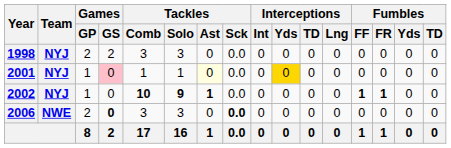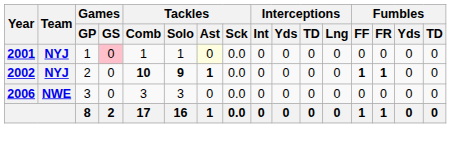- row: 1998 | NYJ | 2 | 2 | 3 | 3 | 0 | 0.0 | 0 | 0 | 0 | 0 | 0 | 0 | 0 | 0
2001 | Interceptions / Yds: gold background -> no background
2002 | Games / GP: 1 -> 2
2006 | Games / GP: 2 -> 3
2006 | Games / GS: bold -> normal
2006 | Tackles / Sck: bold -> normal
